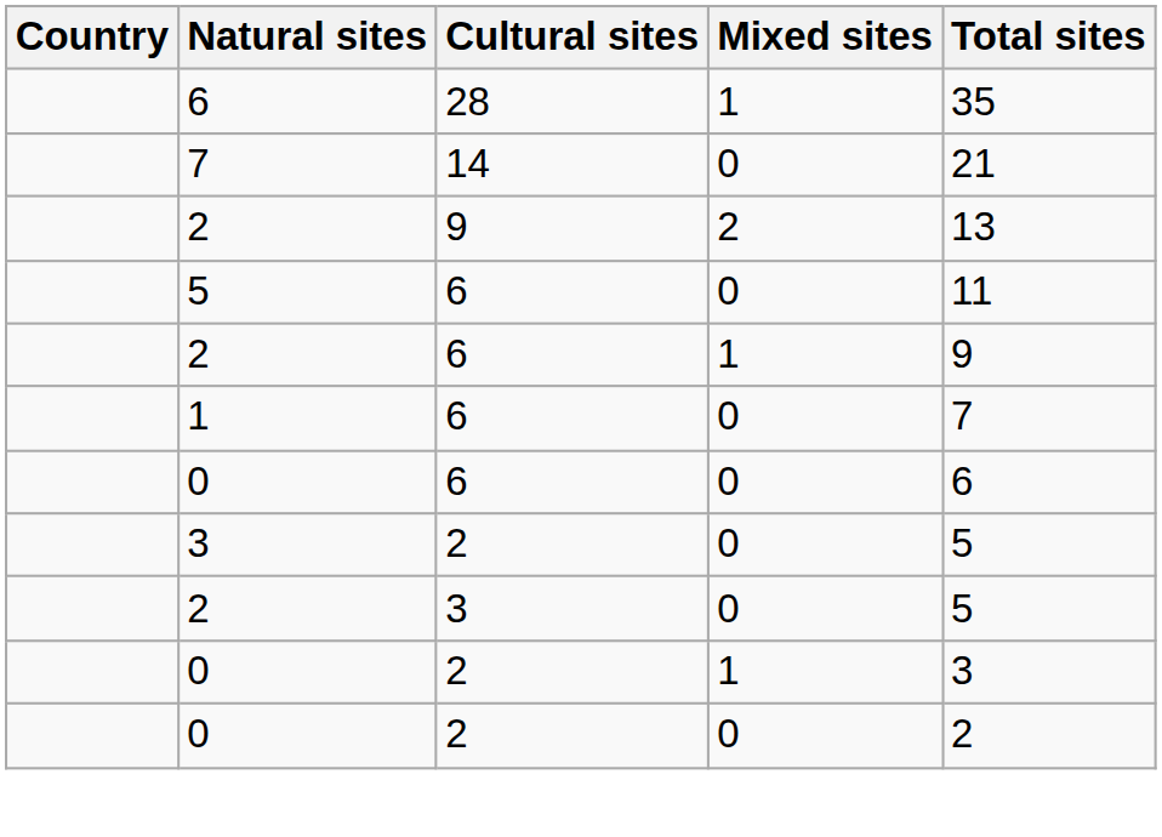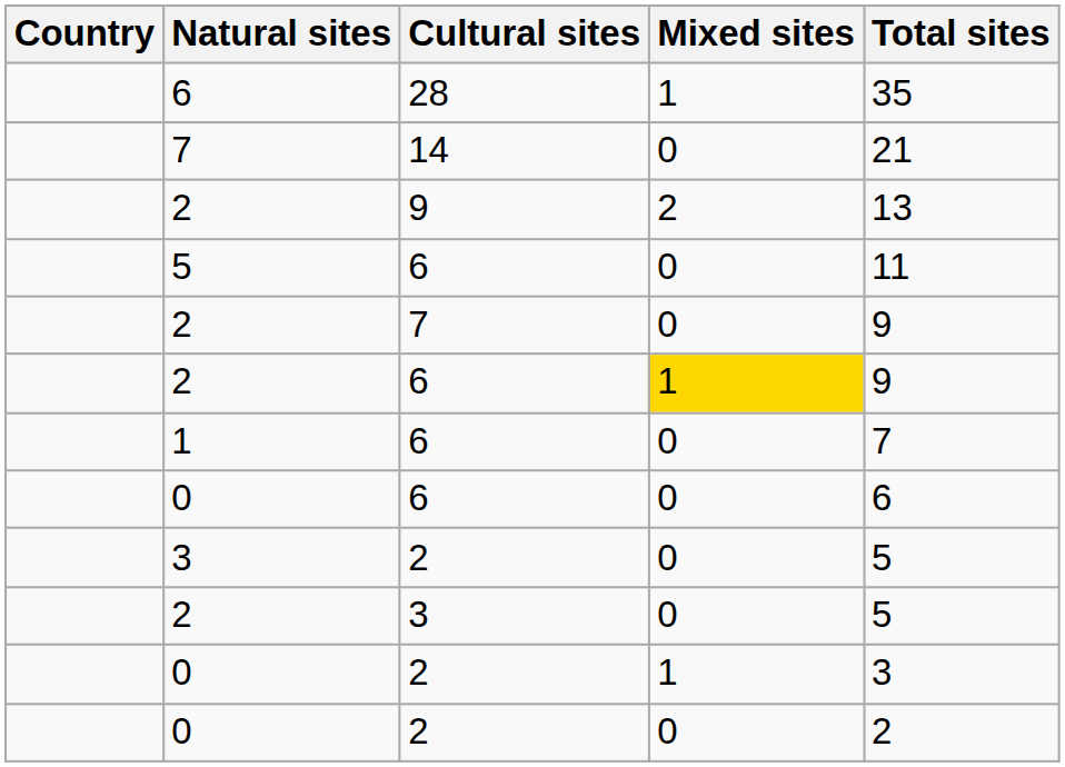+ row: 2 | 7 | 0 | 9
2 / 6 | Mixed sites: no background -> gold background
